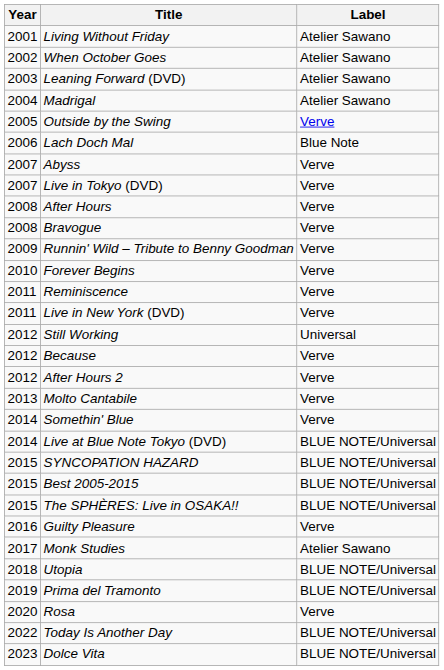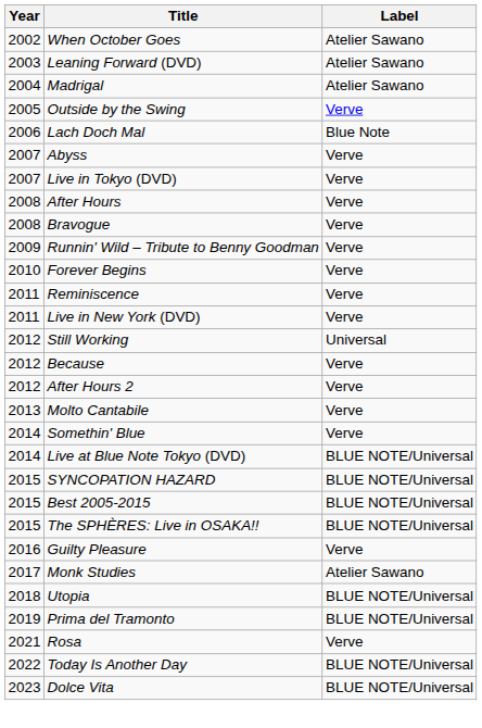- row: 2001 | Living Without Friday | Atelier Sawano
Rosa | Year: 2020 -> 2021
